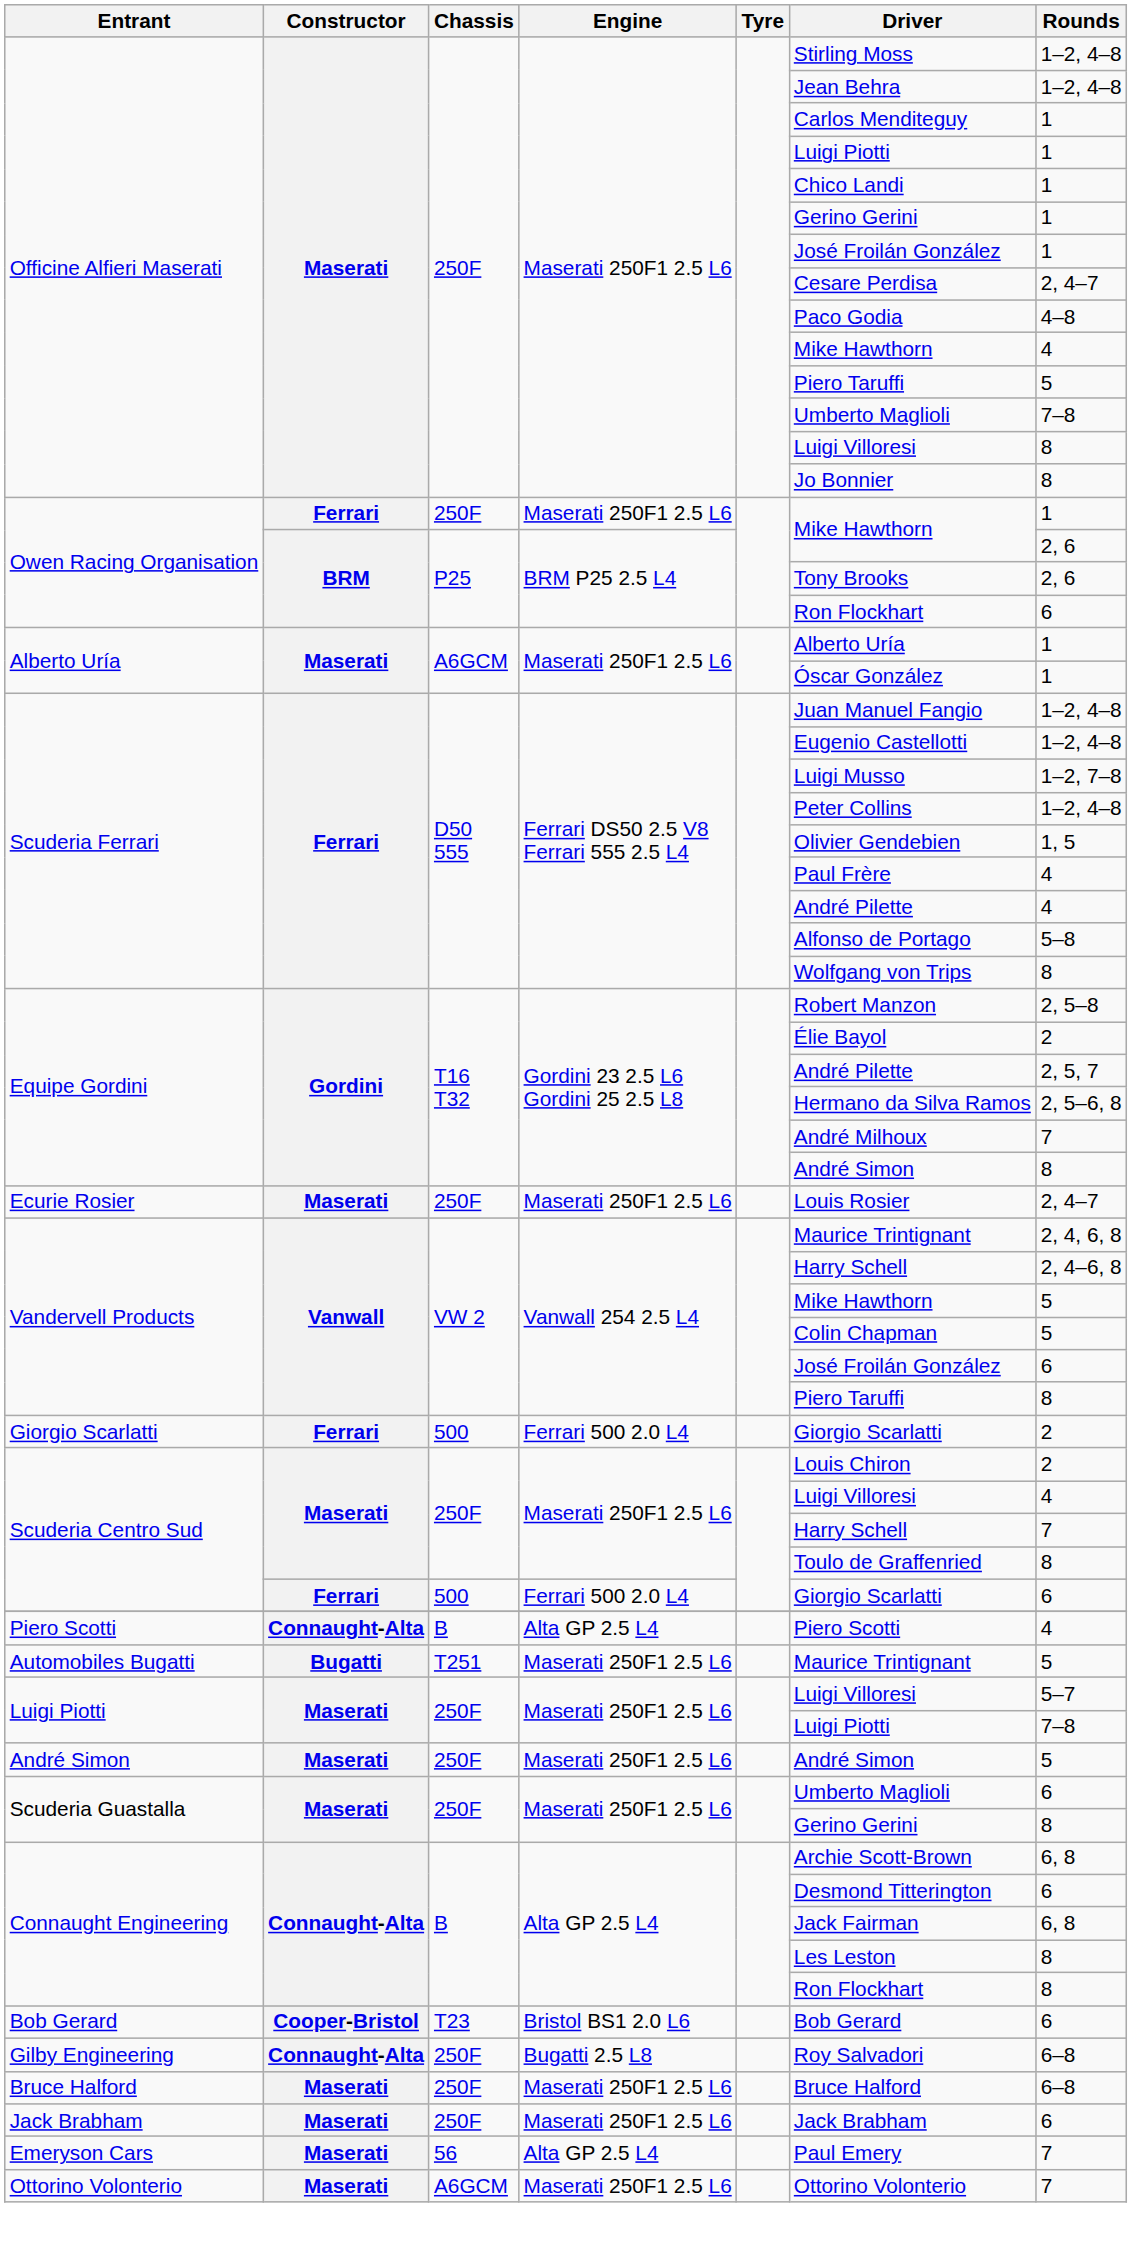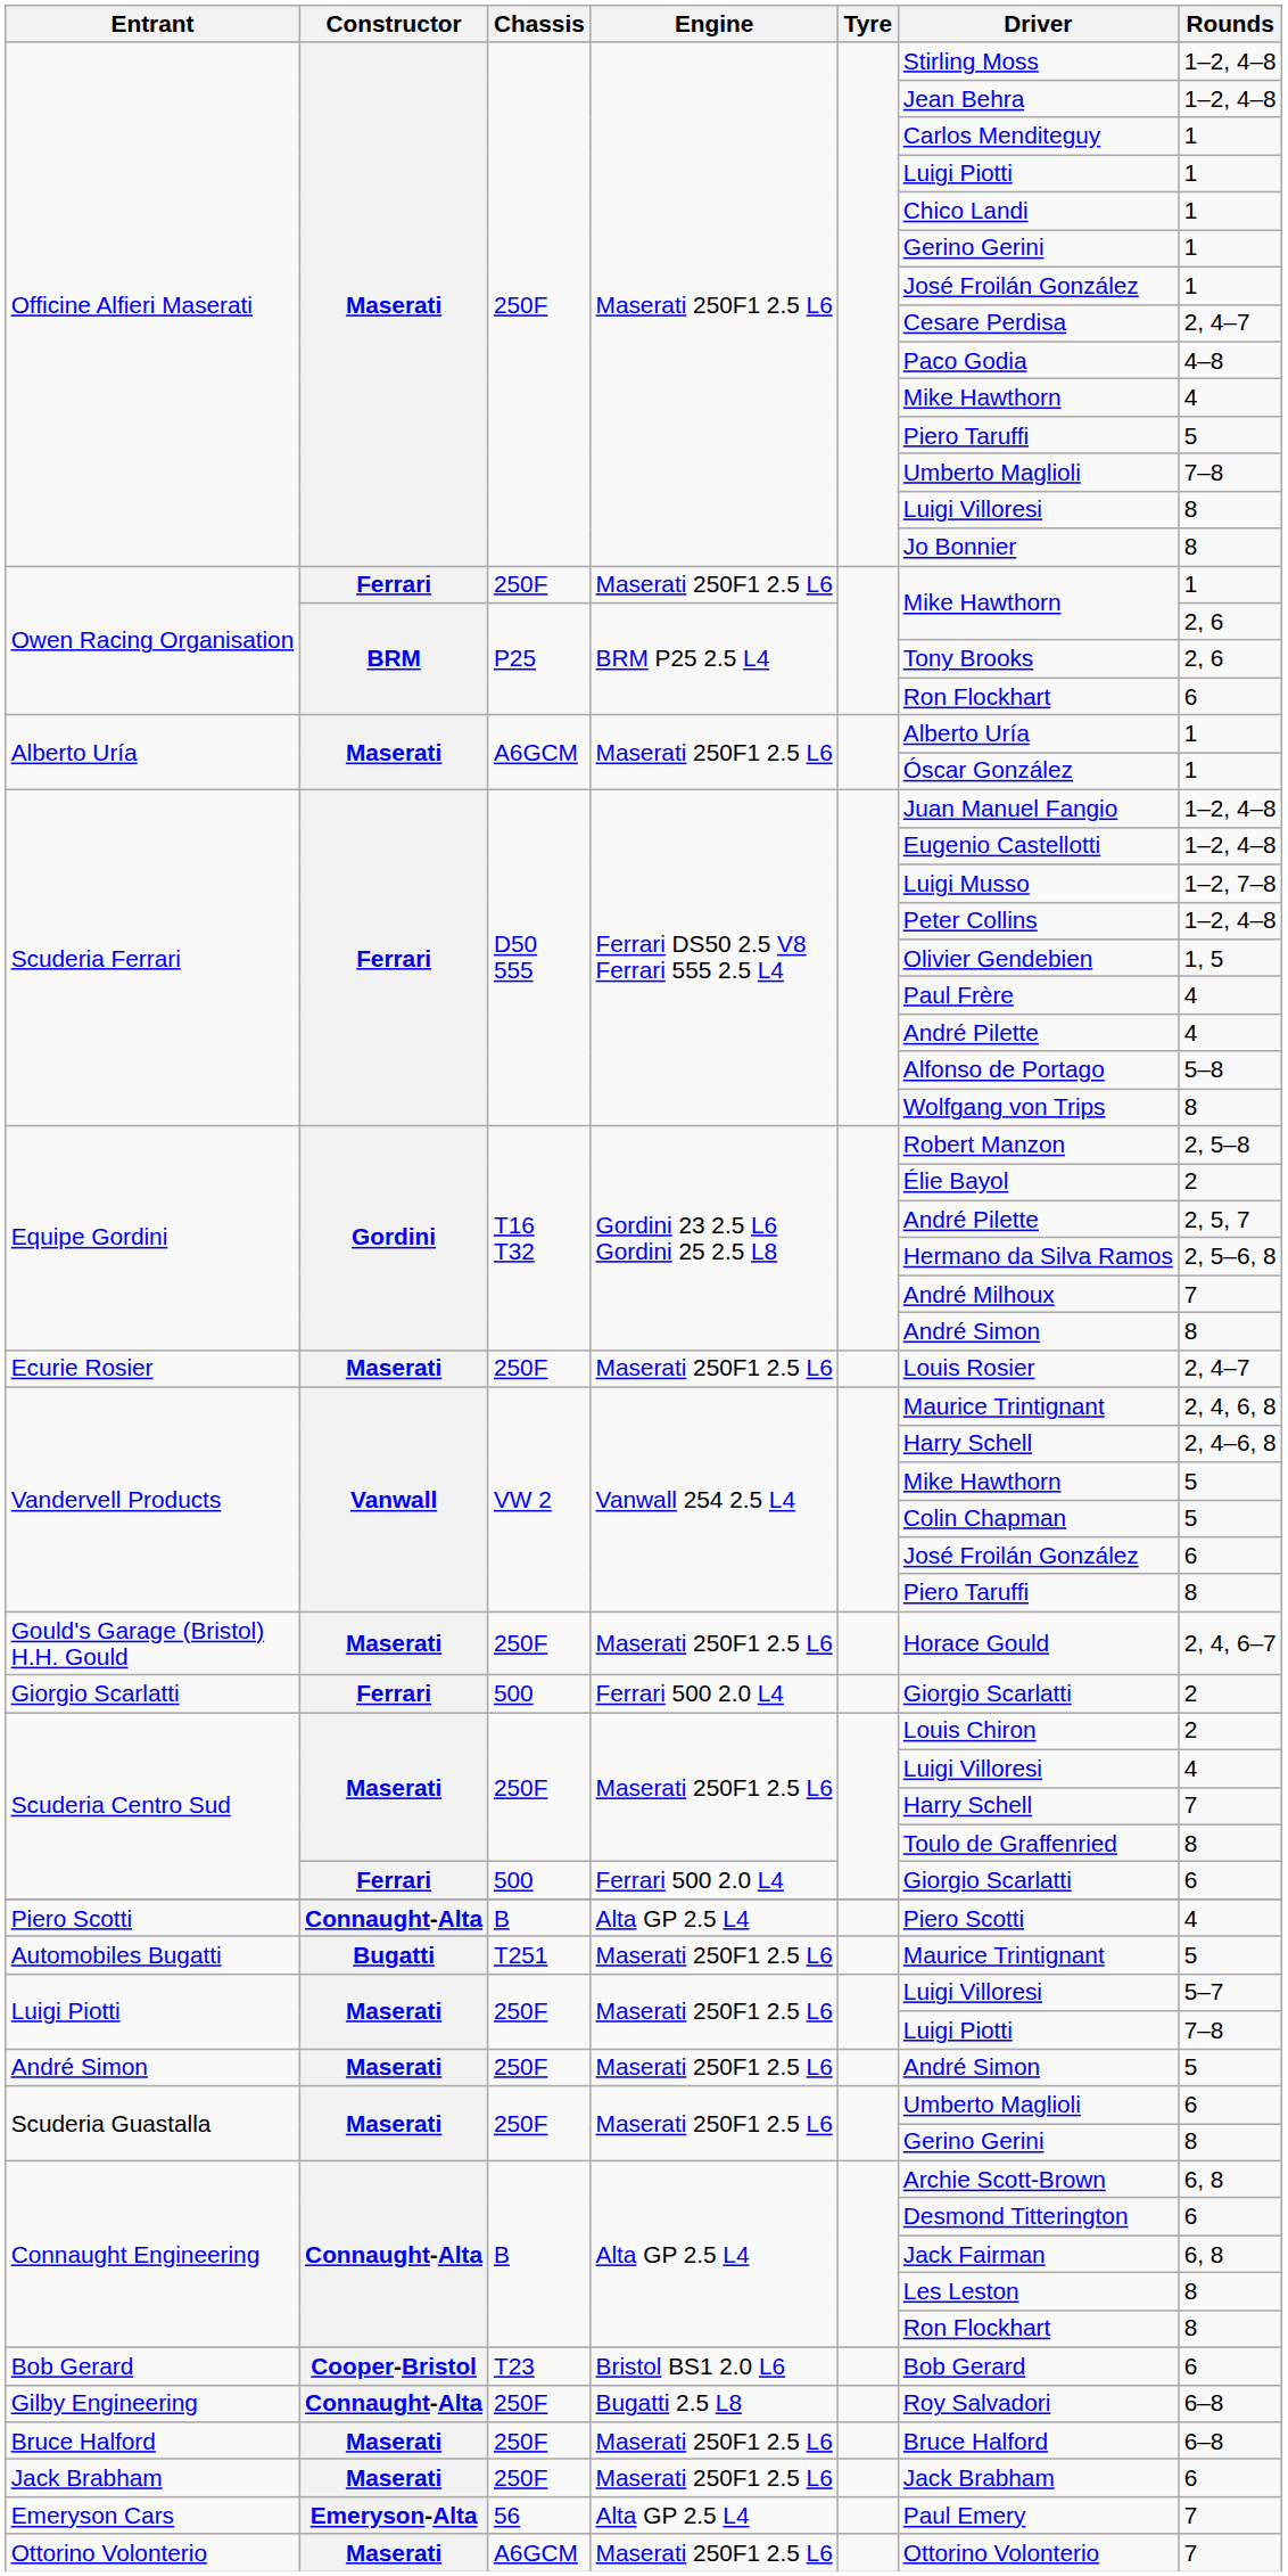+ row: Gould's Garage (Bristol) H.H. Gould | Maserati | 250F | Maserati 250F1 2.5 L6 | Horace Gould | 2, 4, 6–7
Emeryson Cars | Constructor: Maserati -> Emeryson-Alta
